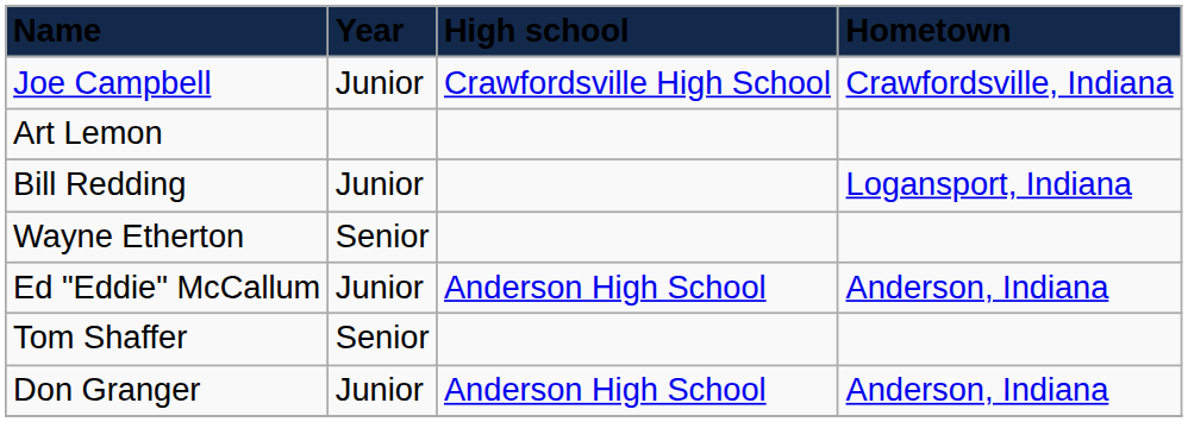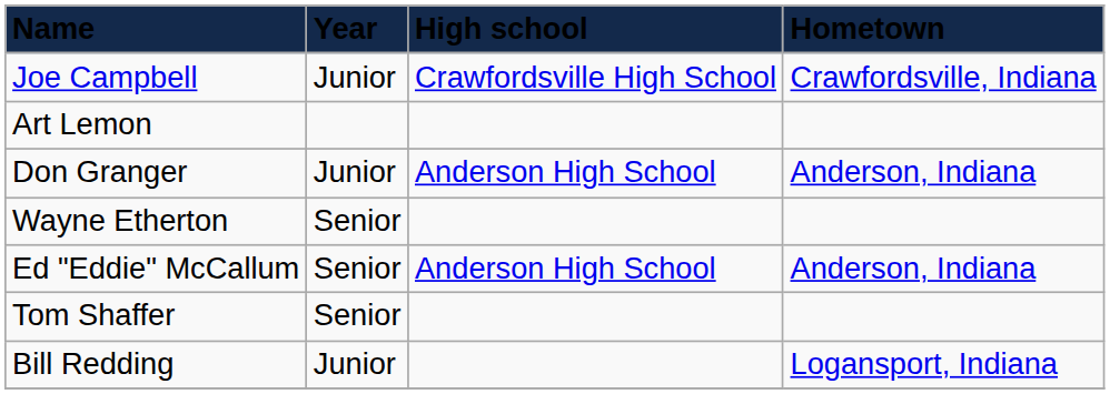rows swapped: Bill Redding <-> Don Granger
Ed "Eddie" McCallum | column 2: Junior -> Senior
